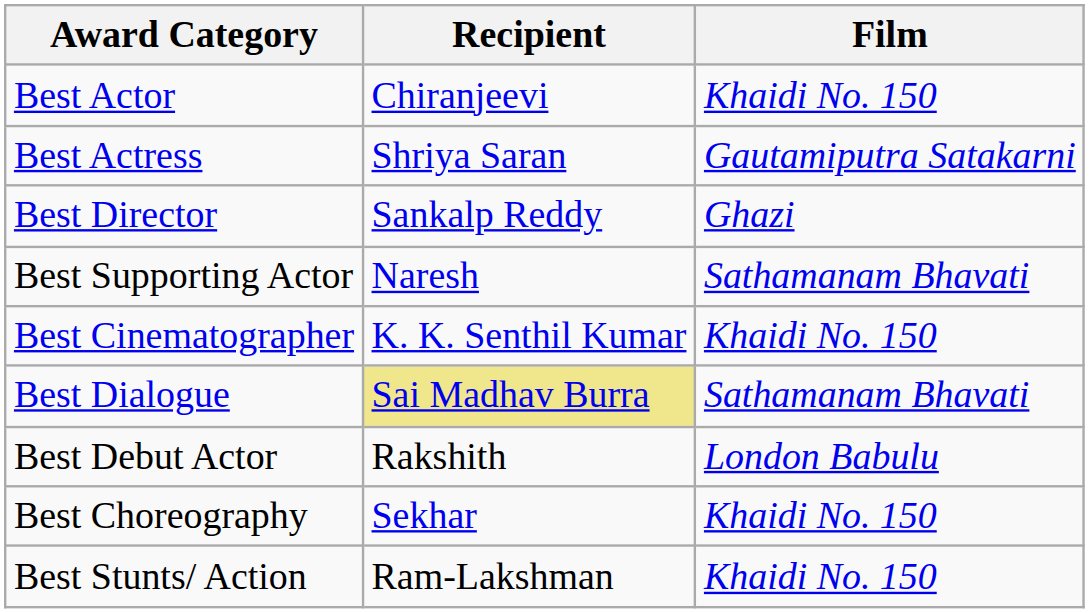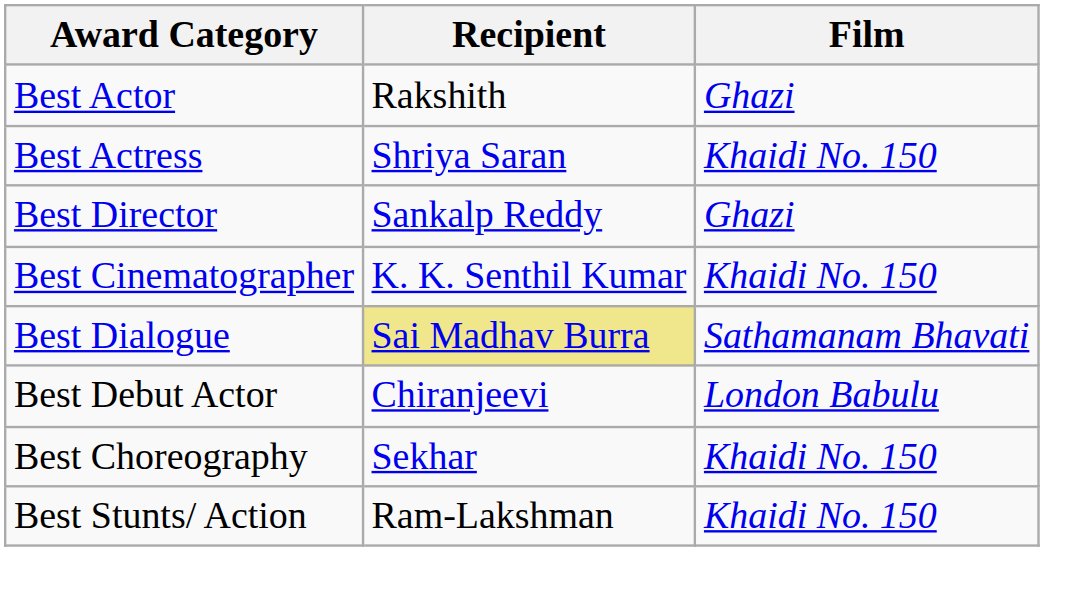Best Actor | Recipient: Chiranjeevi -> Rakshith
Best Actor | Film: Khaidi No. 150 -> Ghazi
Best Actress | Film: Gautamiputra Satakarni -> Khaidi No. 150
- row: Best Supporting Actor | Naresh | Sathamanam Bhavati
Best Debut Actor | Recipient: Rakshith -> Chiranjeevi
